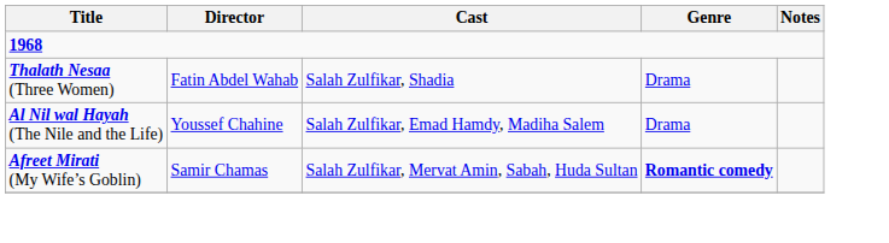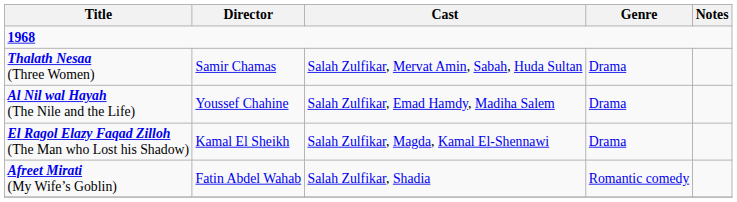Thalath Nesaa (Three Women) | Director: Fatin Abdel Wahab -> Samir Chamas
Thalath Nesaa (Three Women) | Cast: Salah Zulfikar, Shadia -> Salah Zulfikar, Mervat Amin, Sabah, Huda Sultan
+ row: El Ragol Elazy Faqad Zilloh (The Man who Lost his Shadow) | Kamal El Sheikh | Salah Zulfikar, Magda, Kamal El-Shennawi | Drama
Afreet Mirati (My Wife’s Goblin) | Director: Samir Chamas -> Fatin Abdel Wahab
Afreet Mirati (My Wife’s Goblin) | Cast: Salah Zulfikar, Mervat Amin, Sabah, Huda Sultan -> Salah Zulfikar, Shadia
Afreet Mirati (My Wife’s Goblin) | Genre: bold -> normal
